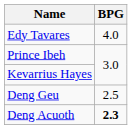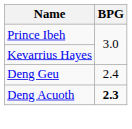- row: Edy Tavares | 4.0
Deng Geu | BPG: 2.5 -> 2.4
